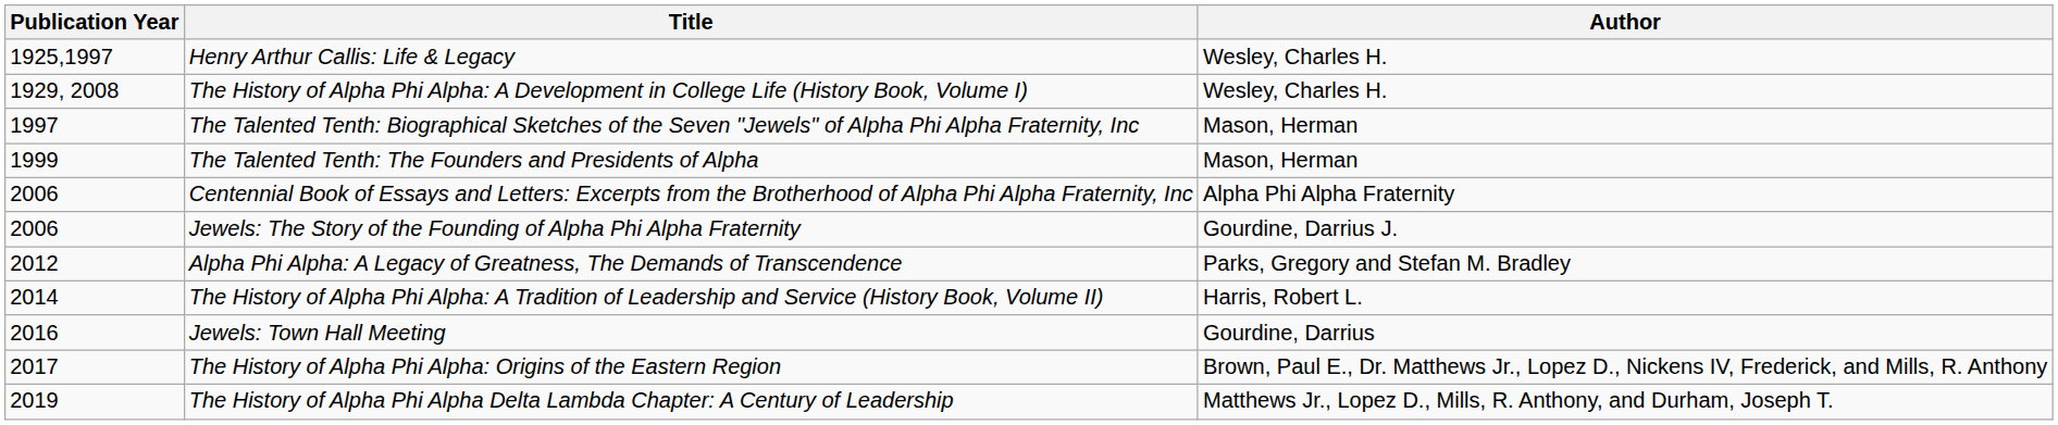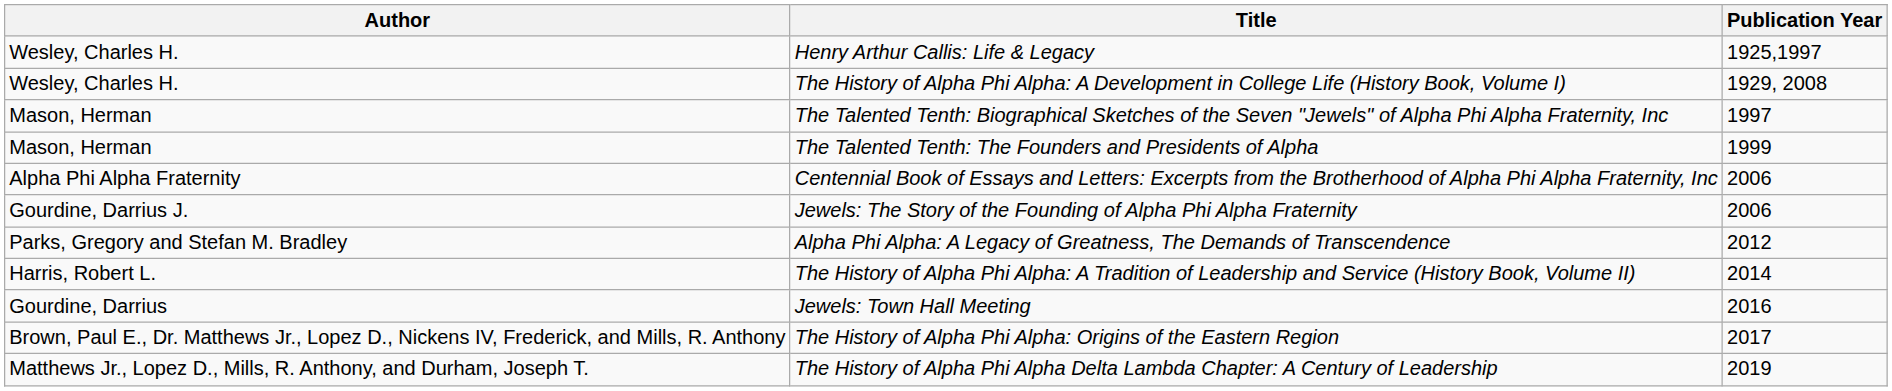columns swapped: Publication Year <-> Author
